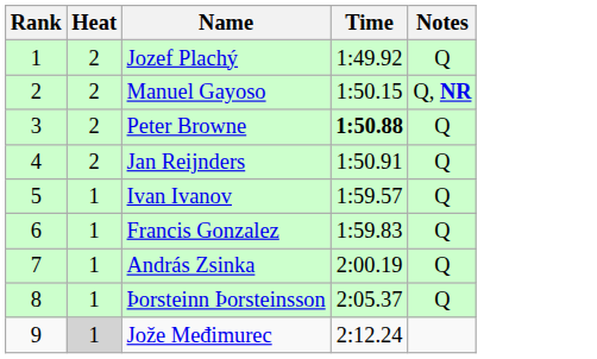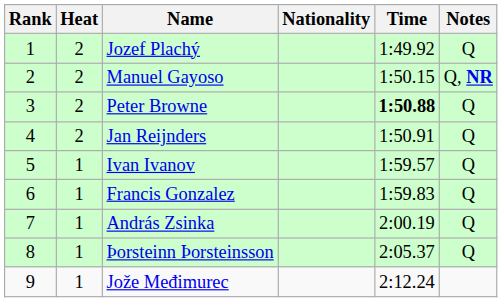+ column: Nationality
Jože Međimurec | Heat: lightgrey background -> no background
